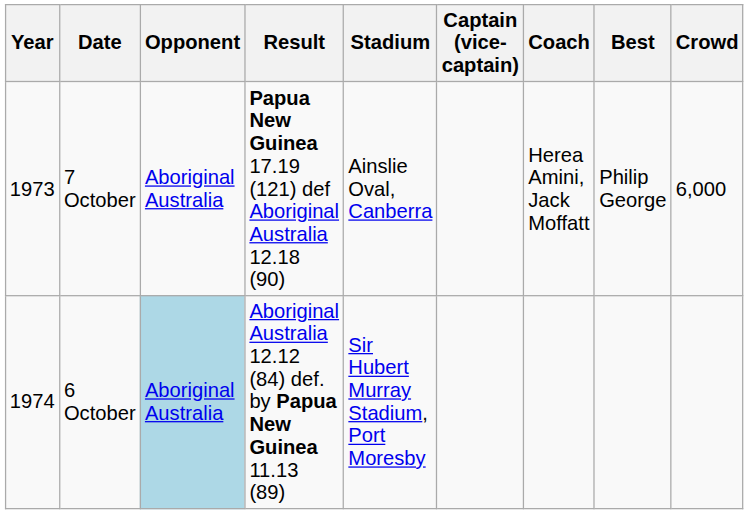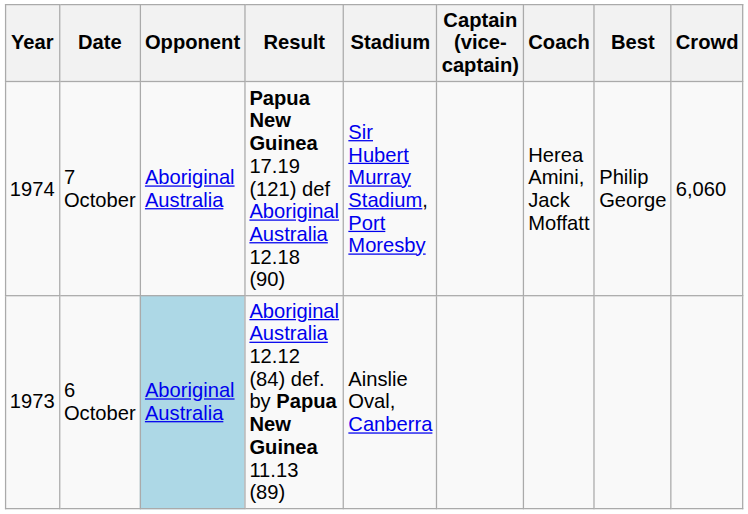7 October | Year: 1973 -> 1974
7 October | Stadium: Ainslie Oval, Canberra -> Sir Hubert Murray Stadium, Port Moresby
7 October | Crowd: 6,000 -> 6,060
6 October | Year: 1974 -> 1973
6 October | Stadium: Sir Hubert Murray Stadium, Port Moresby -> Ainslie Oval, Canberra
